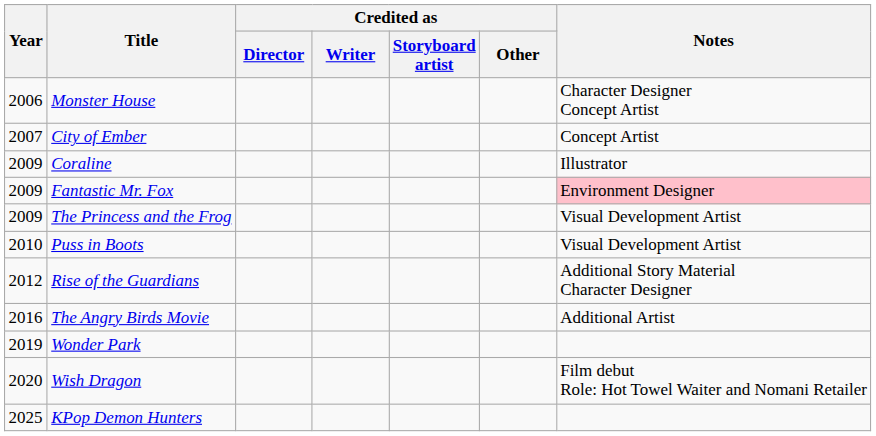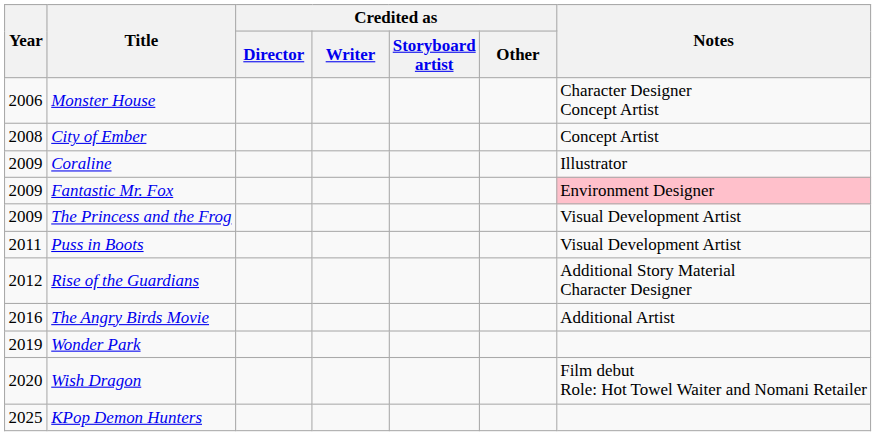City of Ember | Year: 2007 -> 2008
Puss in Boots | Year: 2010 -> 2011
